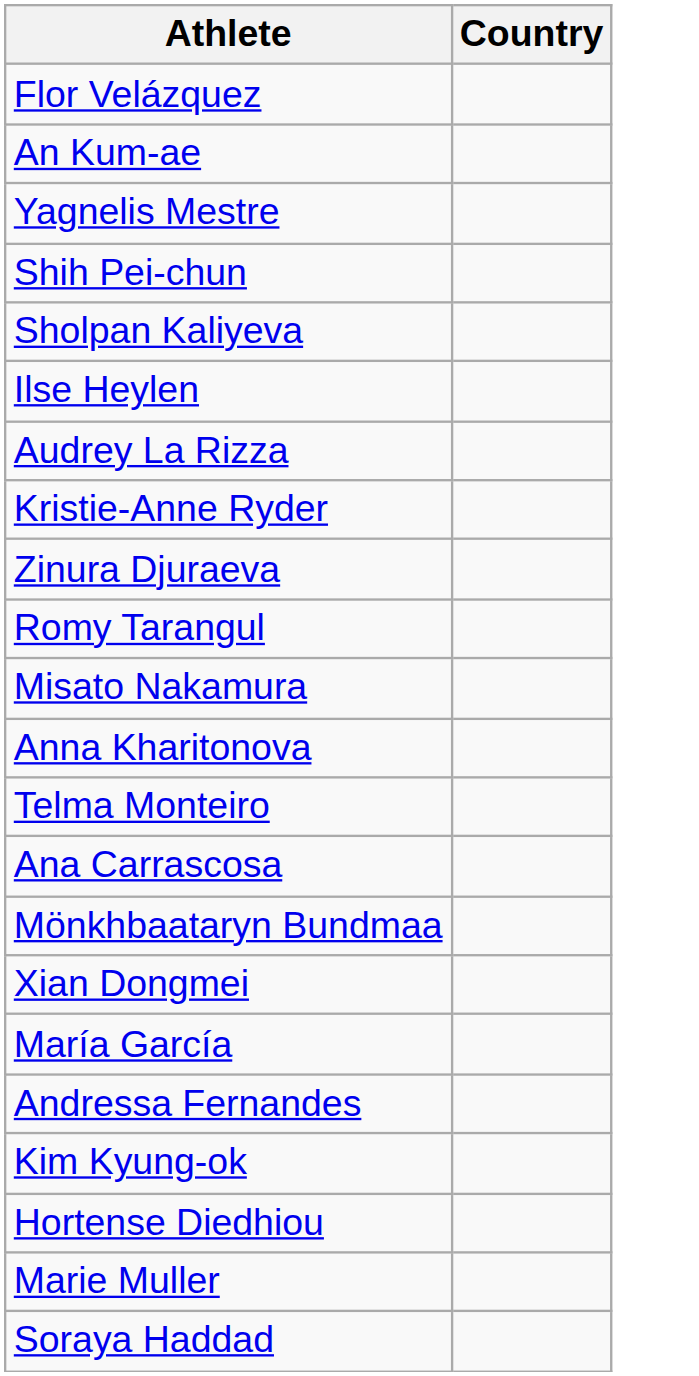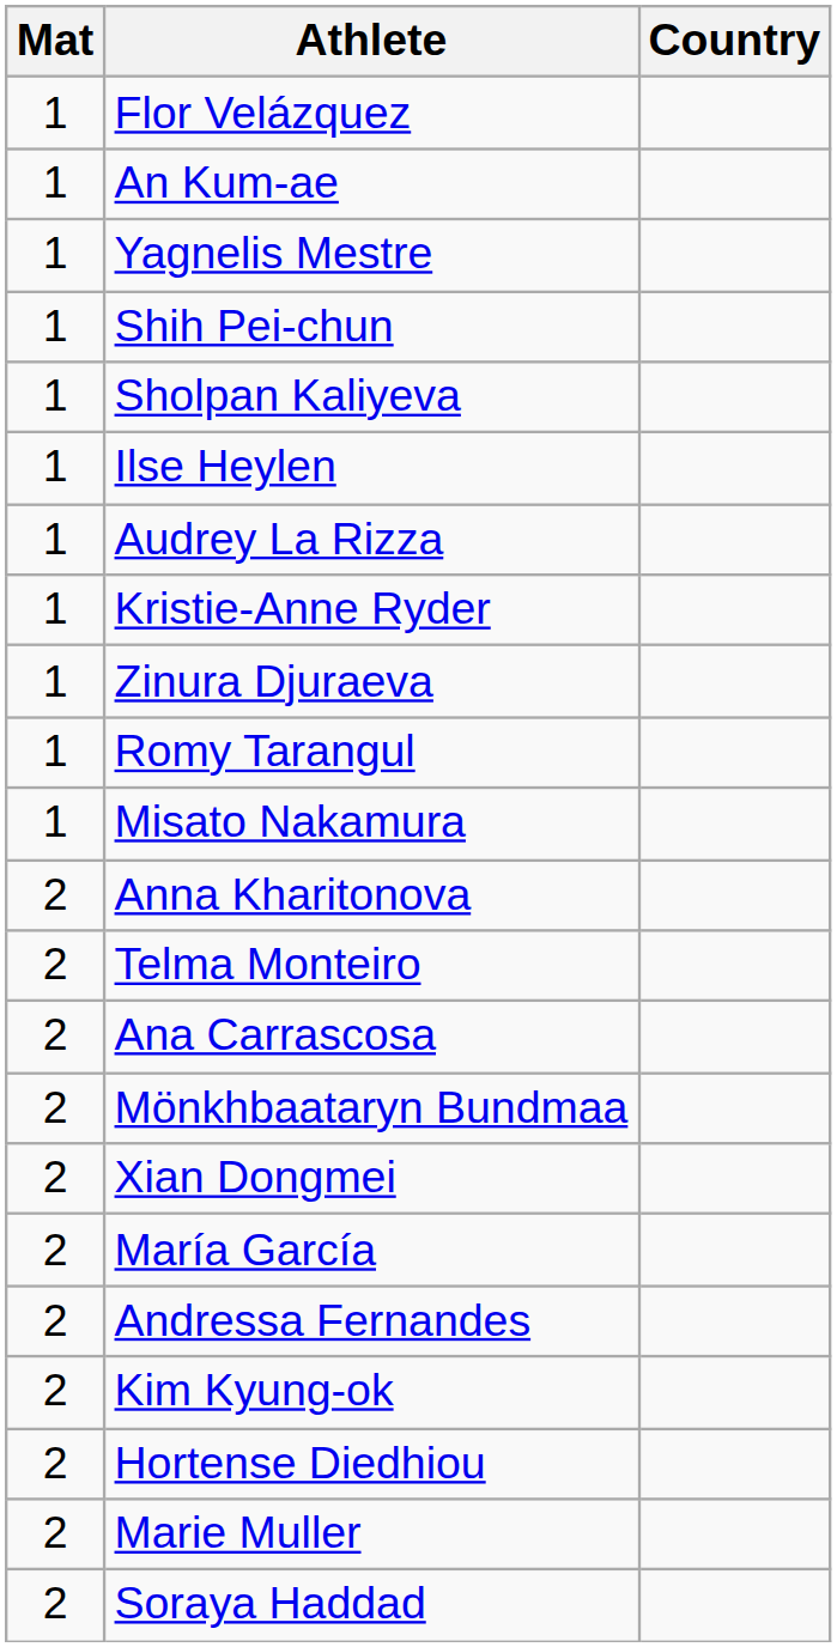+ column: Mat | 1 | 1 | 1 | 1 | 1 | 1 | 1 | 1 | 1 | 1 | 1 | 2 | 2 | 2 | 2 | 2 | 2 | 2 | 2 | 2 | 2 | 2
